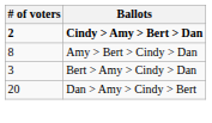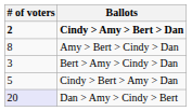+ row: 5 | Cindy > Bert > Amy > Dan
Dan > Amy > Cindy > Bert | # of voters: no background -> lavender background
